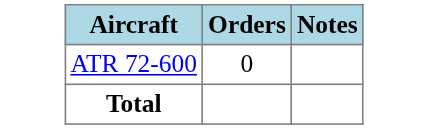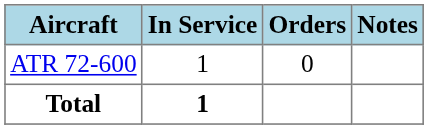+ column: In Service | 1 | 1
